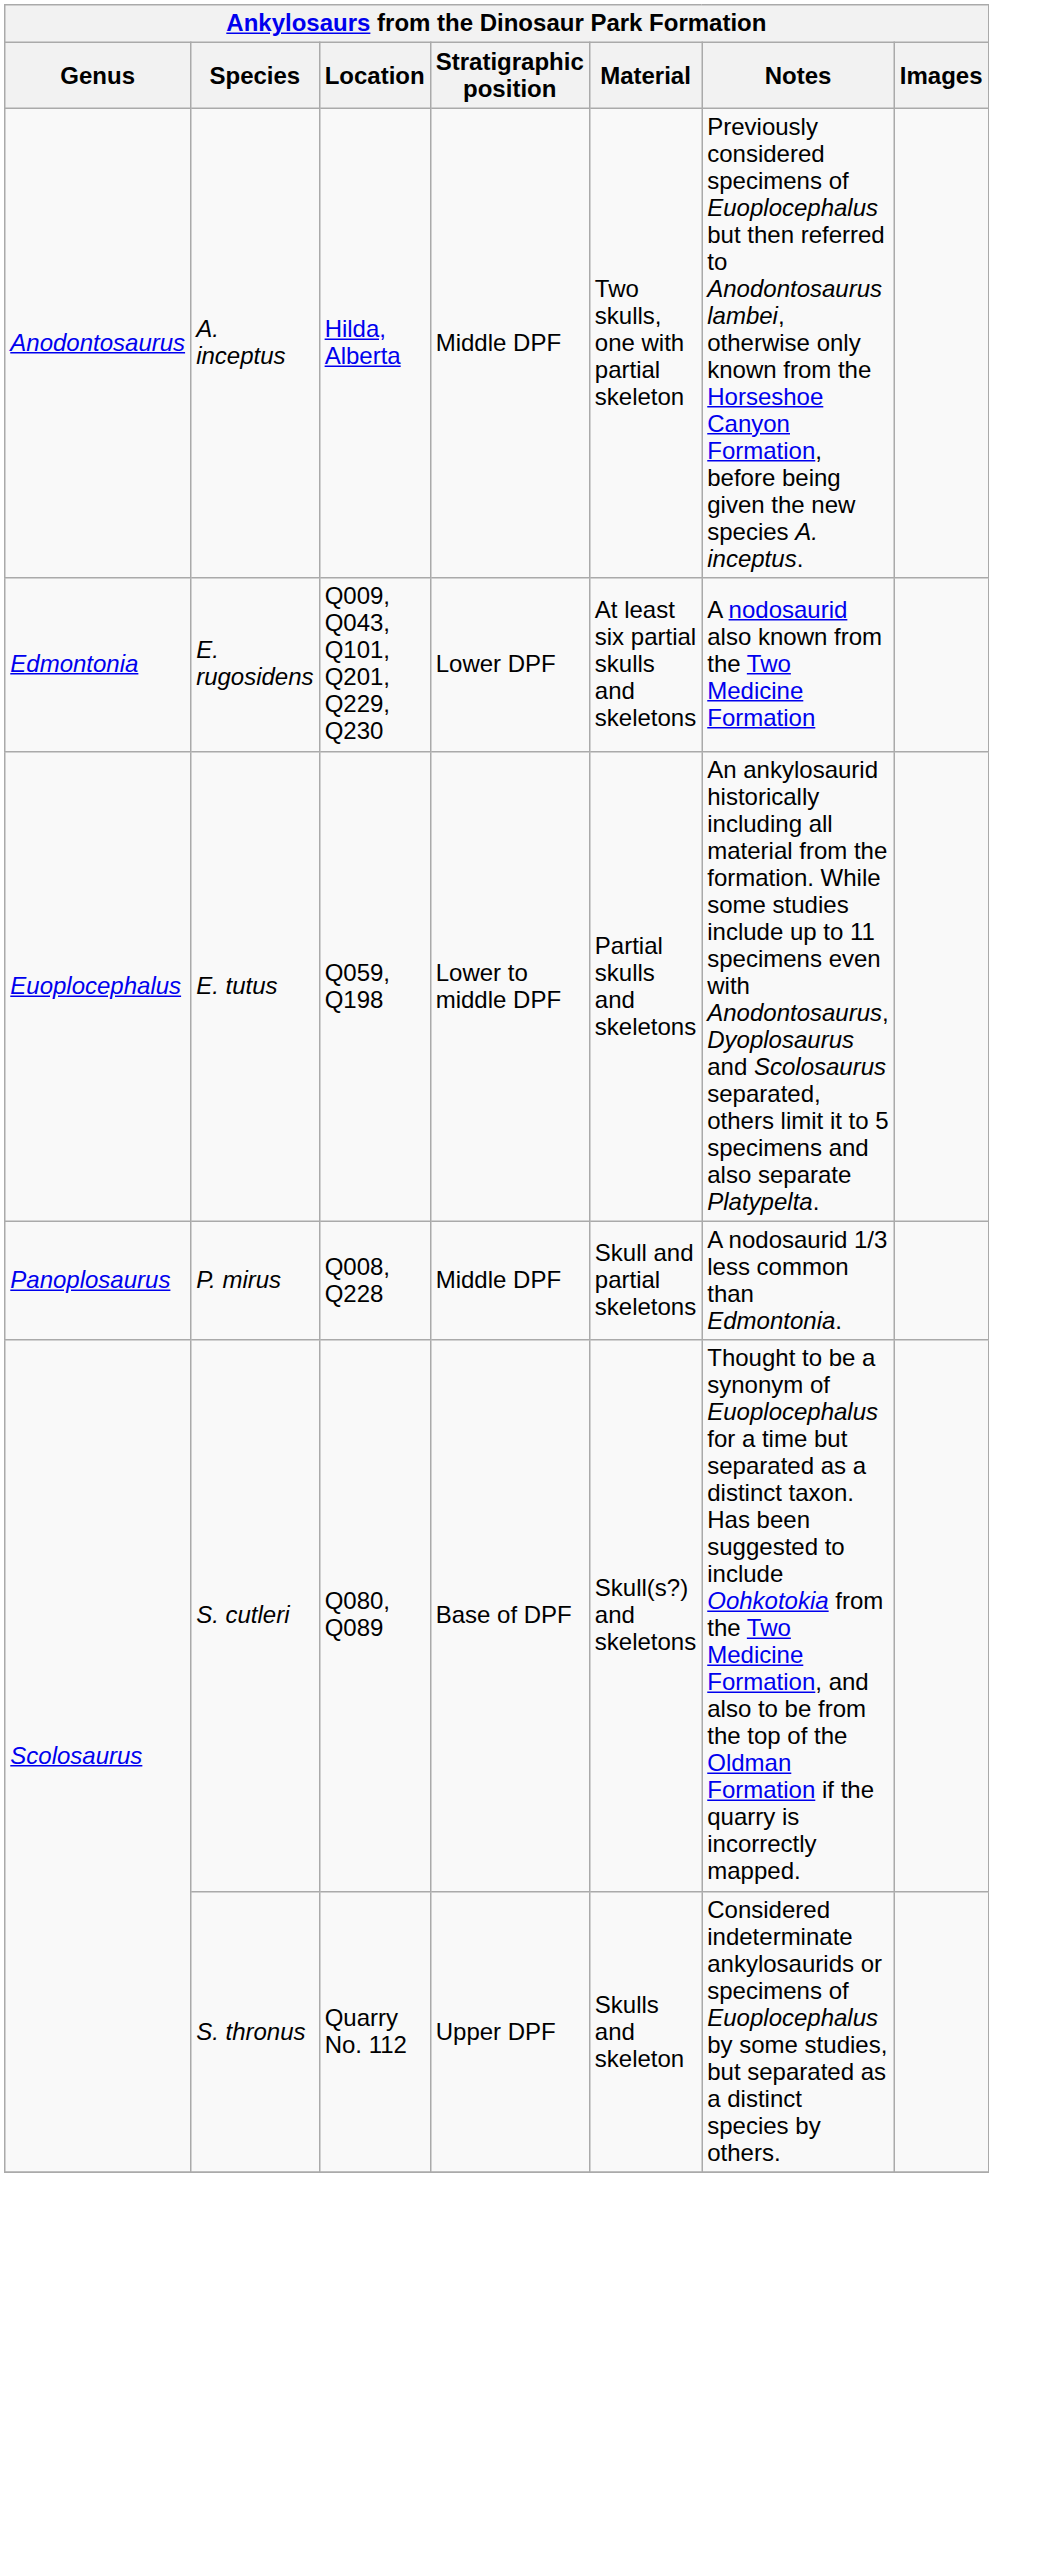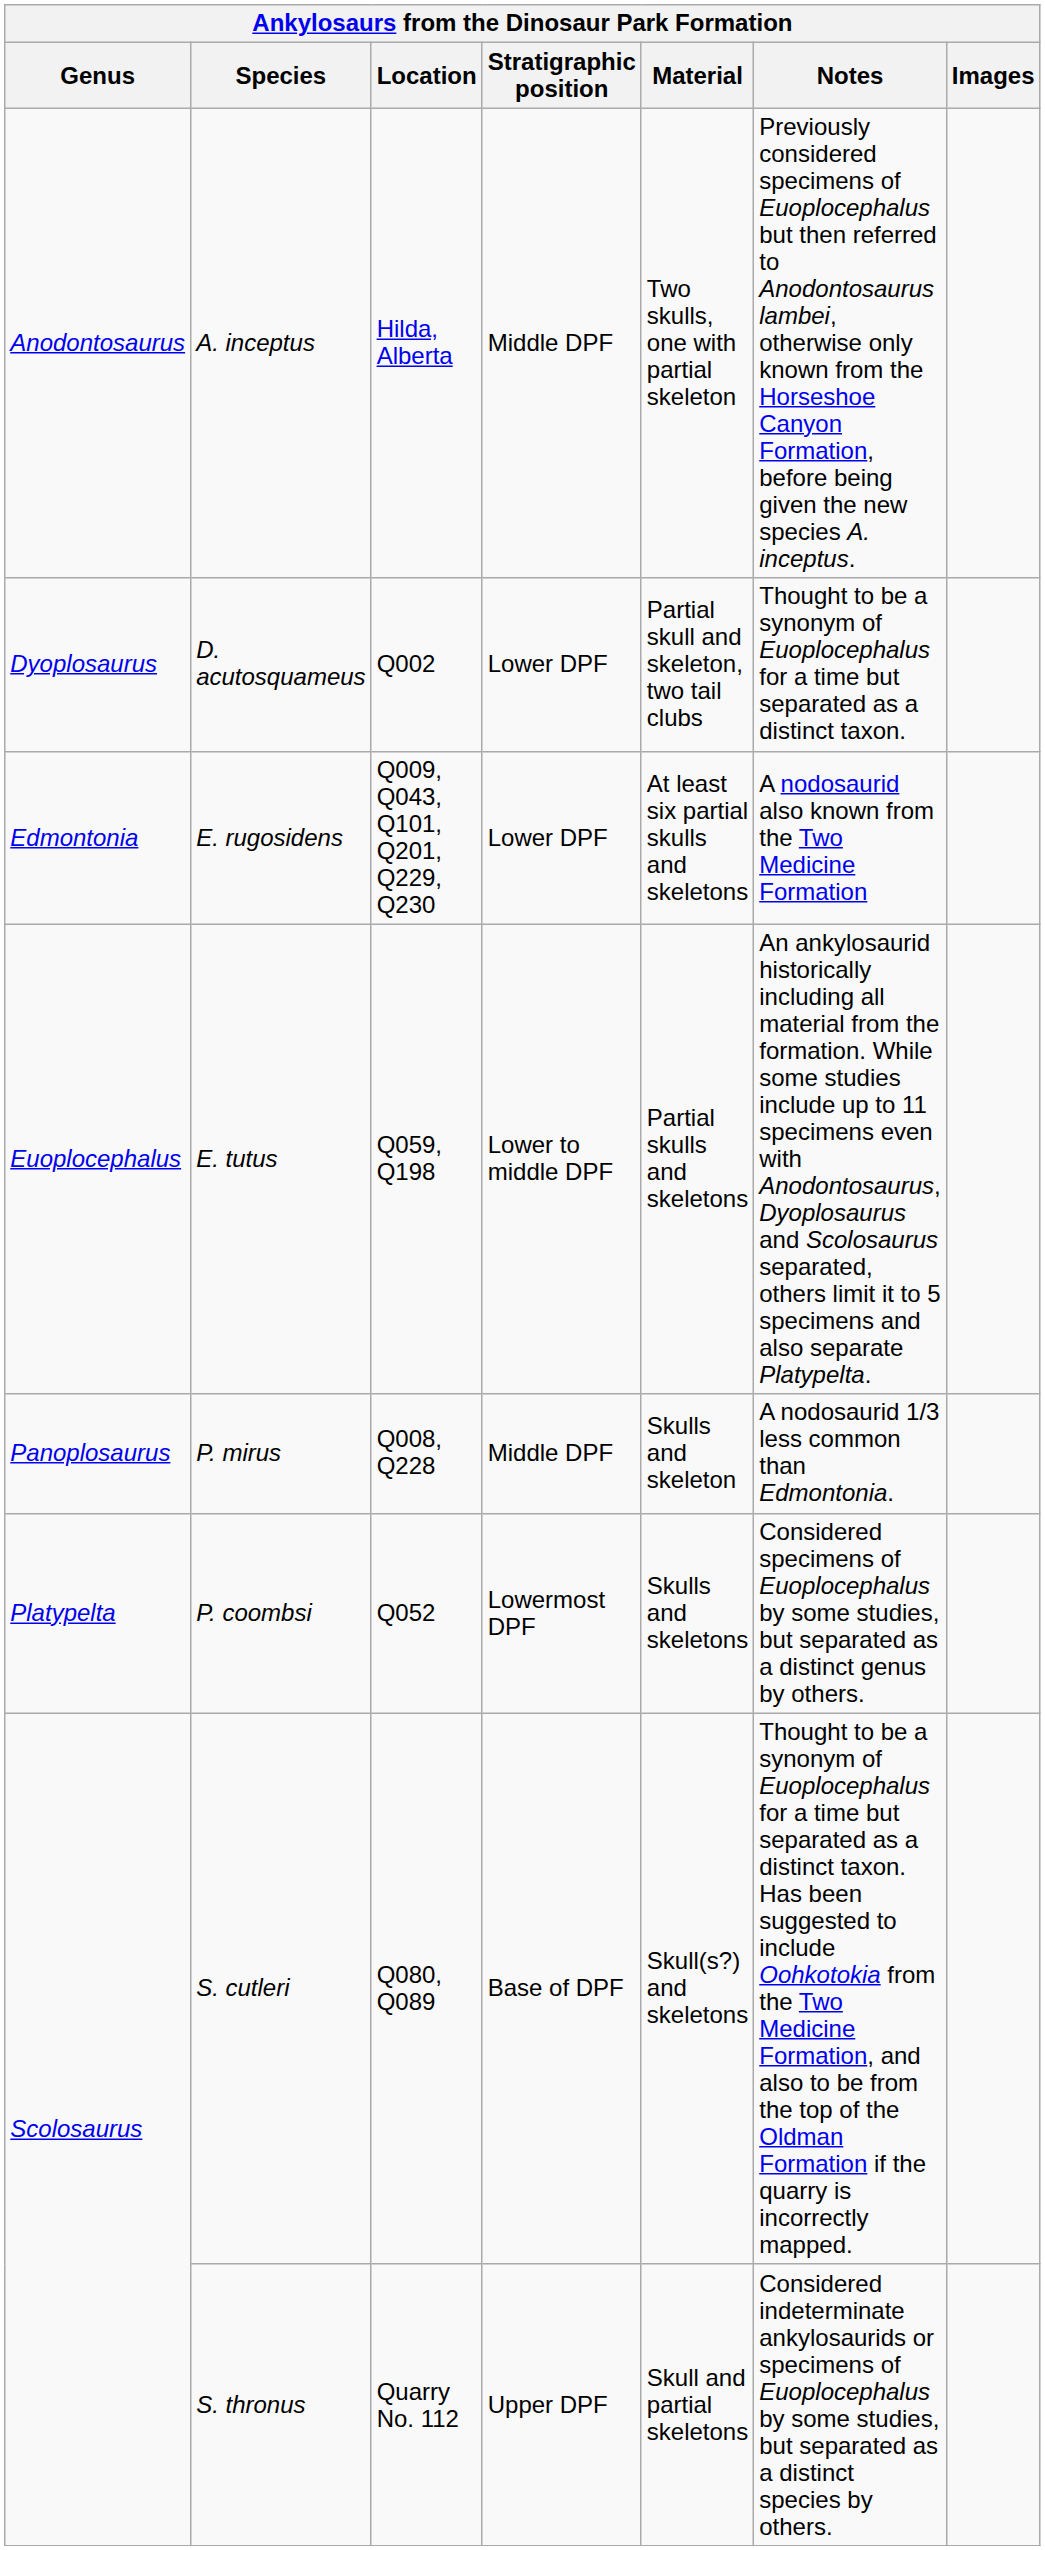+ row: Dyoplosaurus | D. acutosquameus | Q002 | Lower DPF | Partial skull and skeleton, two tail clubs | Thought to be a synonym of Euoplocephalus for a time but separated as a distinct taxon.
P. mirus | Material: Skull and partial skeletons -> Skulls and skeleton
+ row: Platypelta | P. coombsi | Q052 | Lowermost DPF | Skulls and skeletons | Considered specimens of Euoplocephalus by some studies, but separated as a distinct genus by others.
S. thronus | Material: Skulls and skeleton -> Skull and partial skeletons
